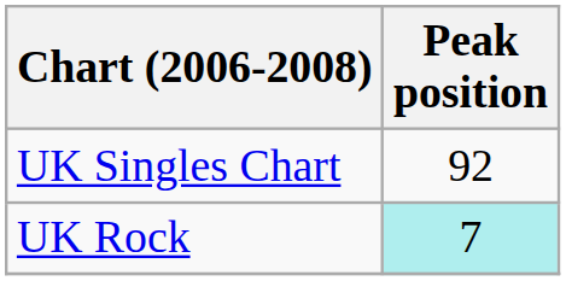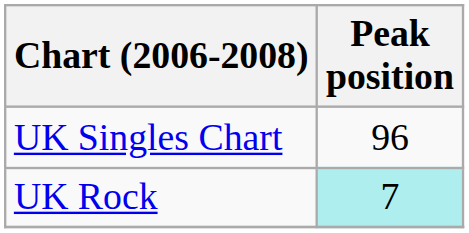UK Singles Chart | Peak position: 92 -> 96
